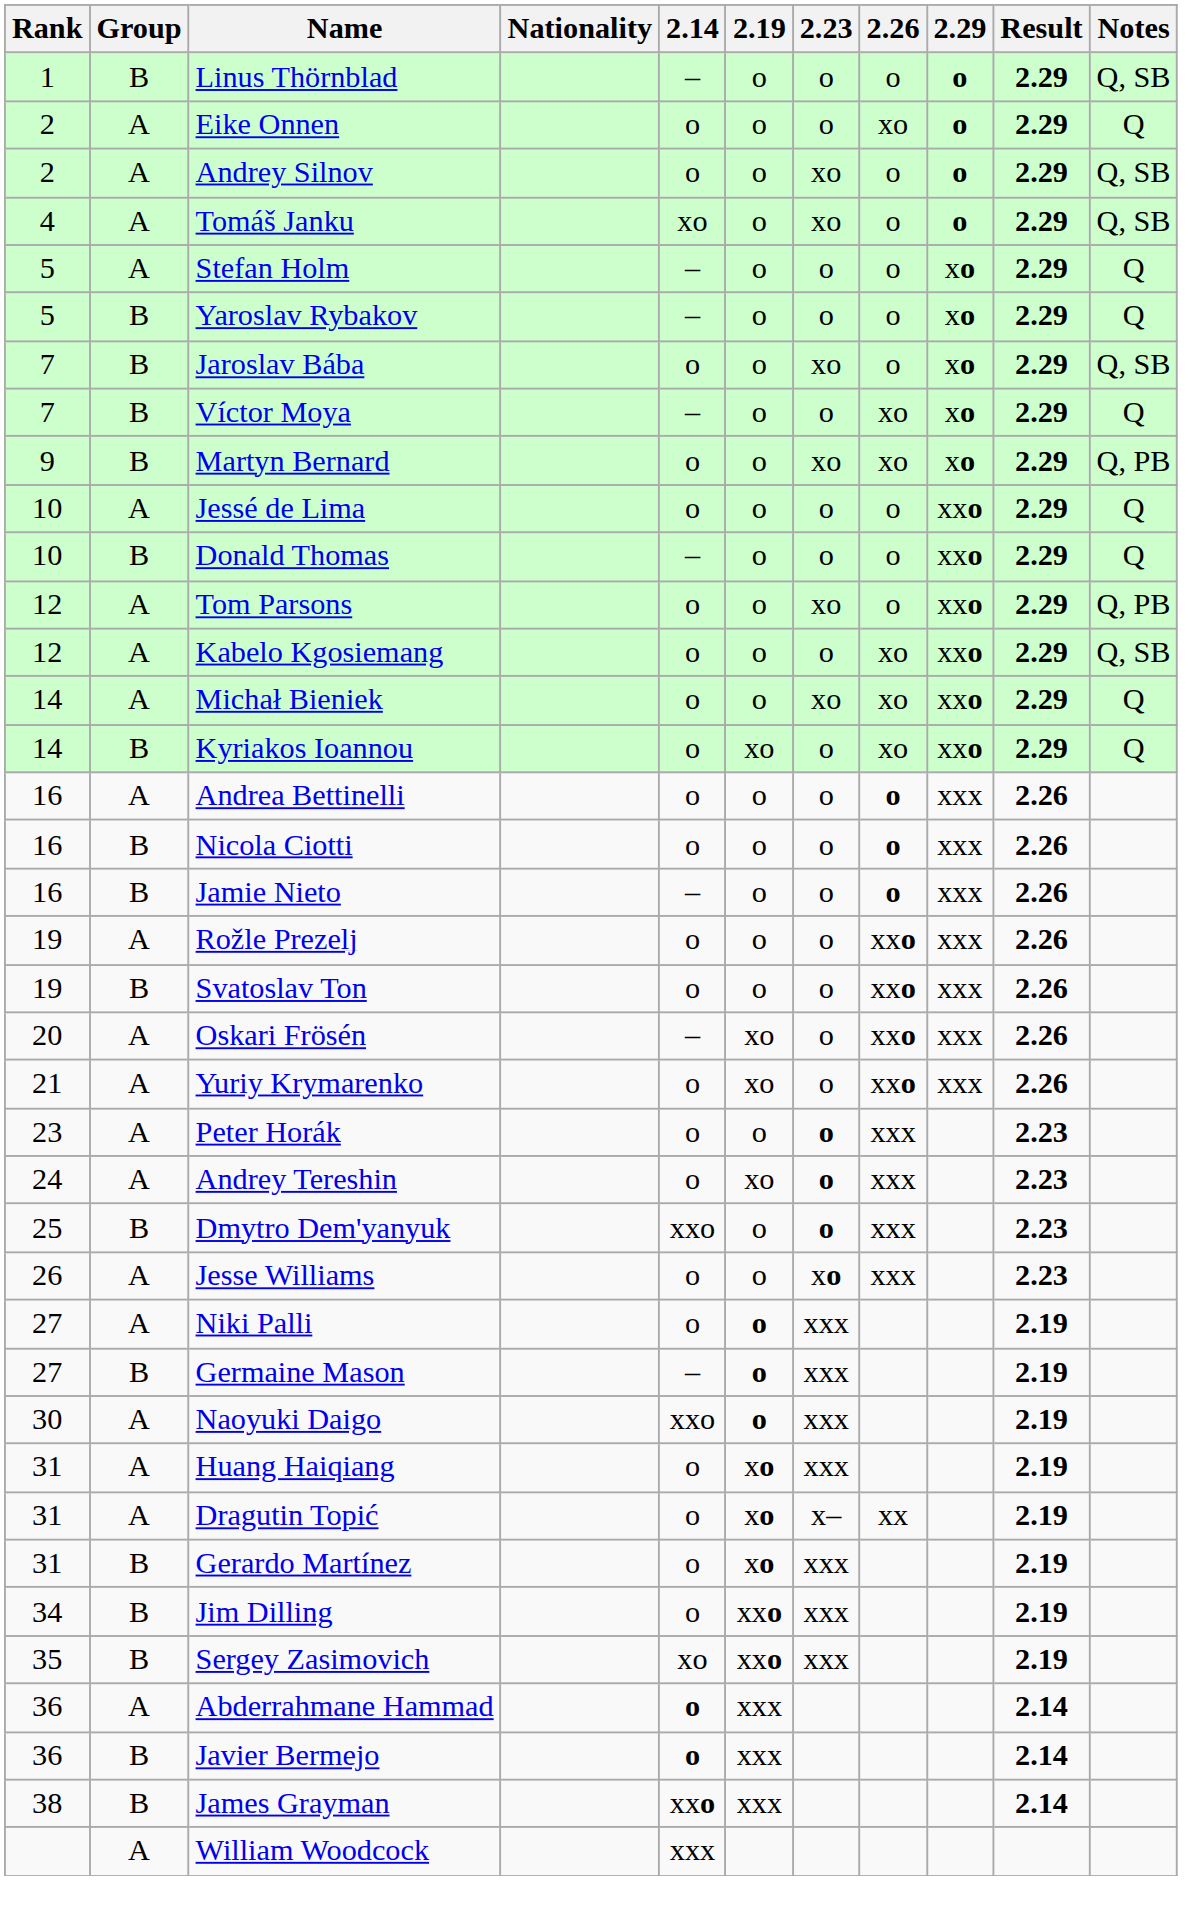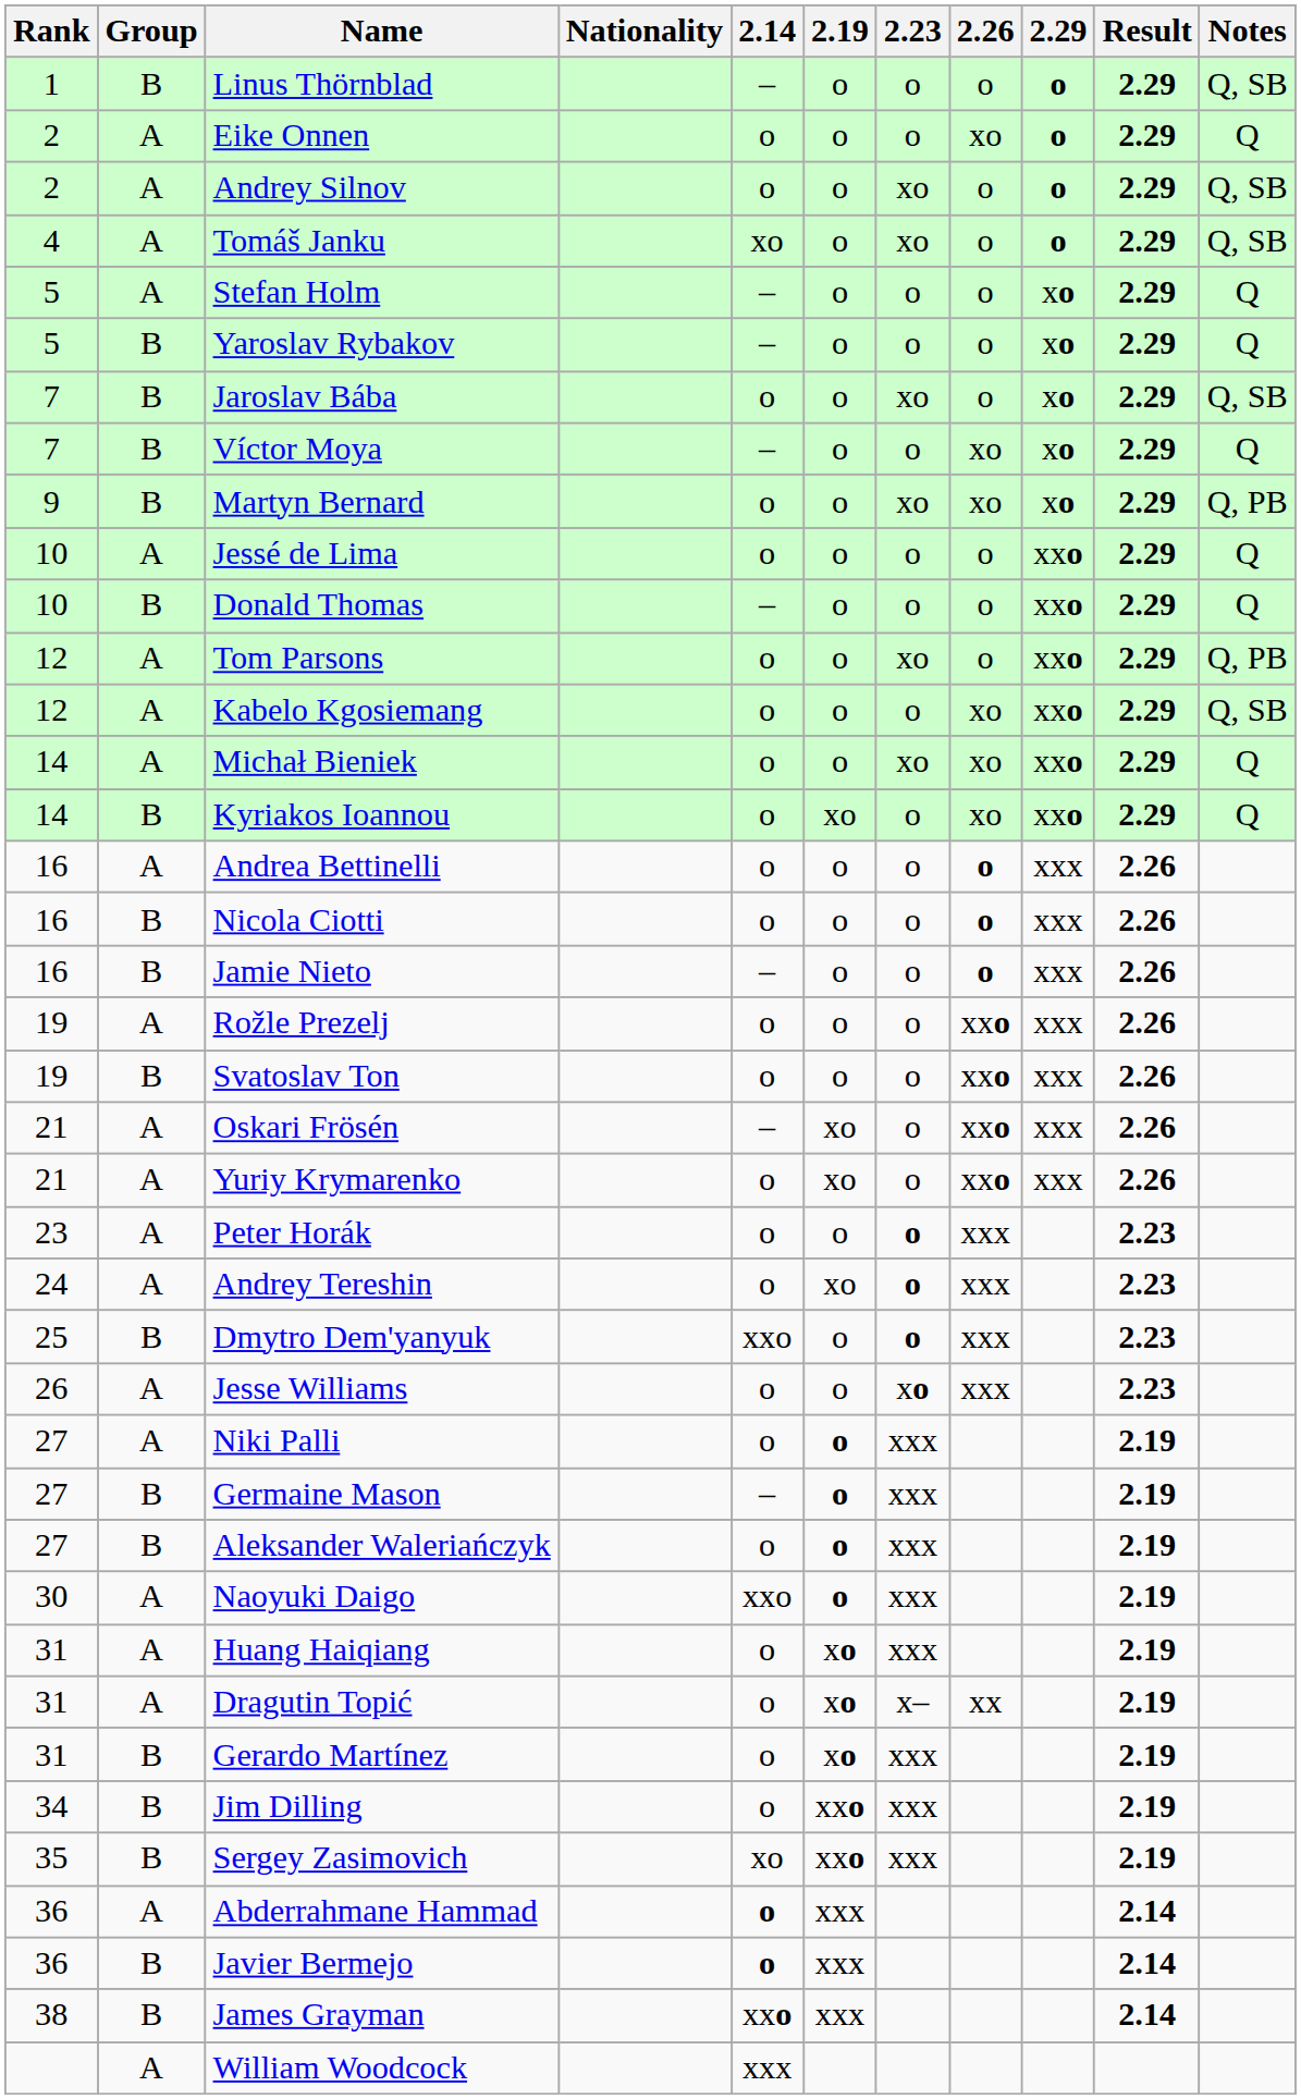Oskari Frösén | Rank: 20 -> 21
+ row: 27 | B | Aleksander Waleriańczyk | o | o | xxx | 2.19
